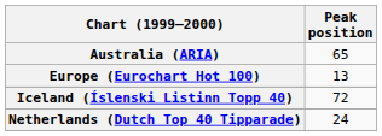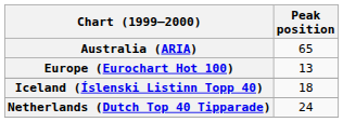Iceland (Íslenski Listinn Topp 40) | Peak position: 72 -> 18
